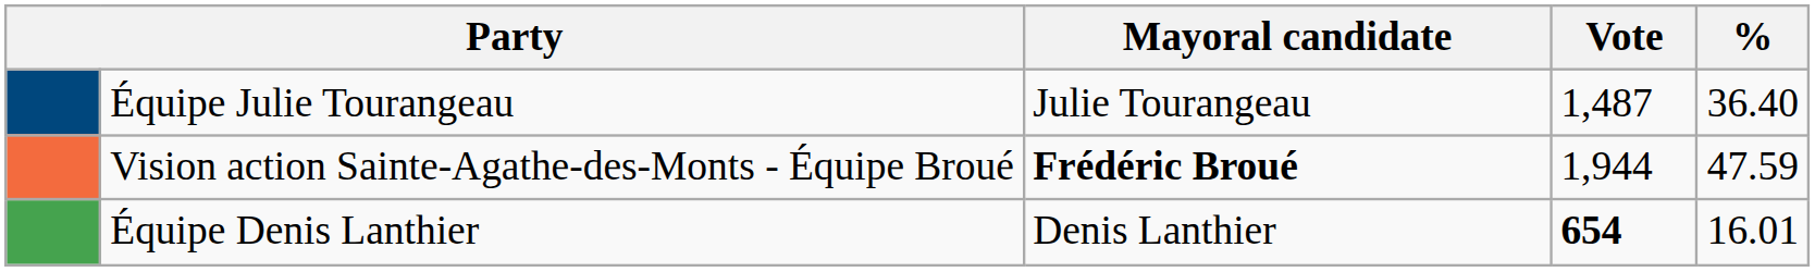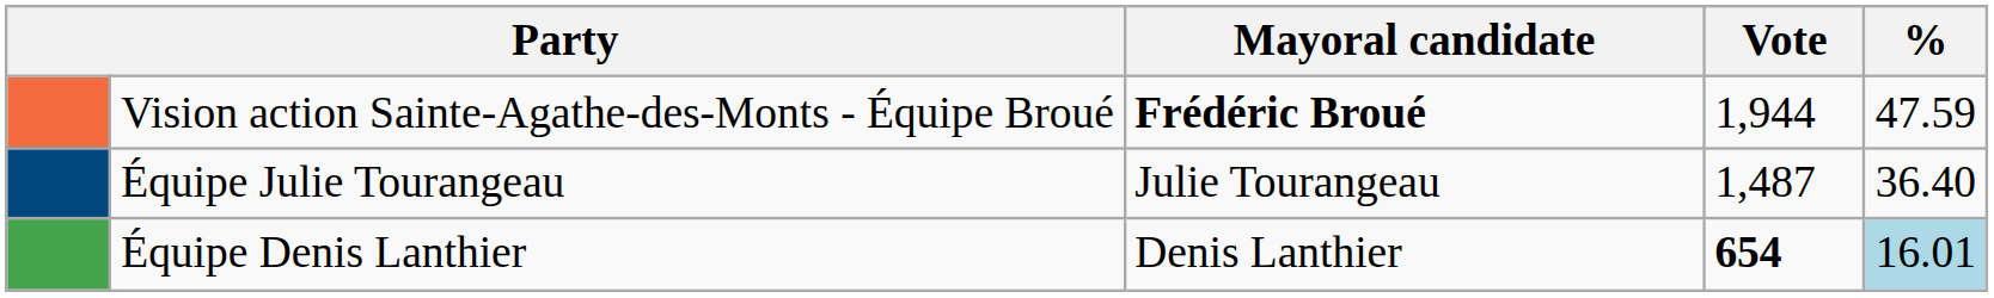rows swapped: Vision action Sainte-Agathe-des-Monts - Équipe Broué <-> Équipe Julie Tourangeau
Équipe Denis Lanthier | %: no background -> lightblue background
